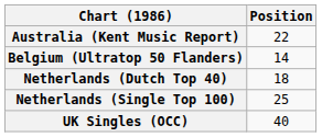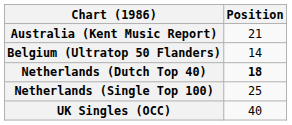Australia (Kent Music Report) | Position: 22 -> 21
Netherlands (Dutch Top 40) | Position: normal -> bold
